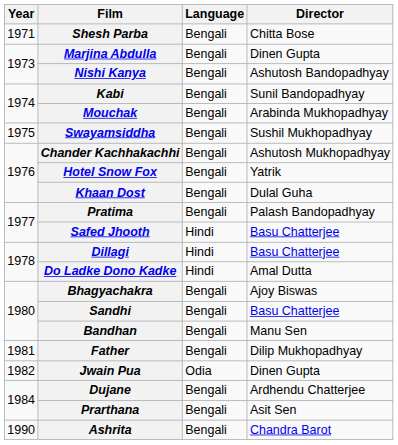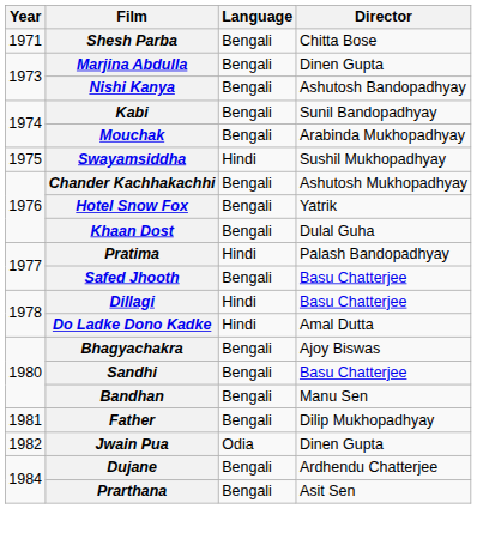Swayamsiddha | Language: Bengali -> Hindi
Pratima | Language: Bengali -> Hindi
Safed Jhooth | Language: Hindi -> Bengali
- row: 1990 | Ashrita | Bengali | Chandra Barot
